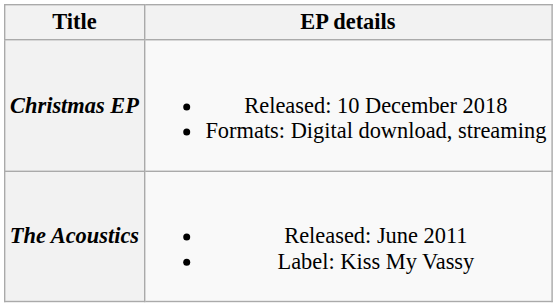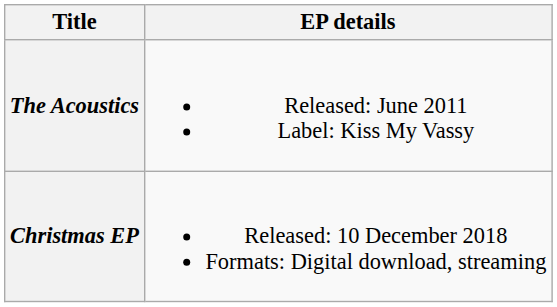rows swapped: The Acoustics <-> Christmas EP
